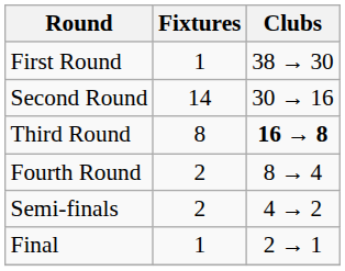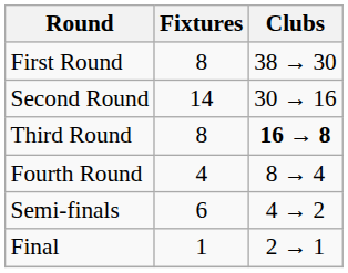First Round | Fixtures: 1 -> 8
Fourth Round | Fixtures: 2 -> 4
Semi-finals | Fixtures: 2 -> 6
